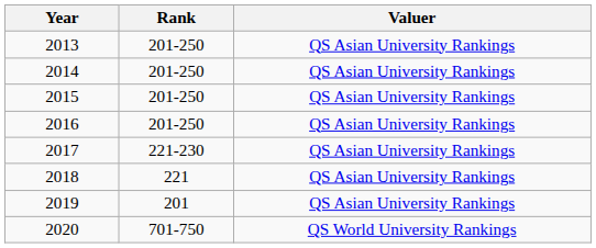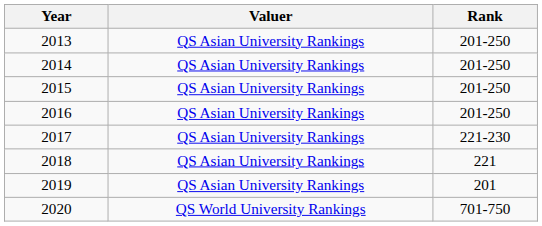columns swapped: Rank <-> Valuer
